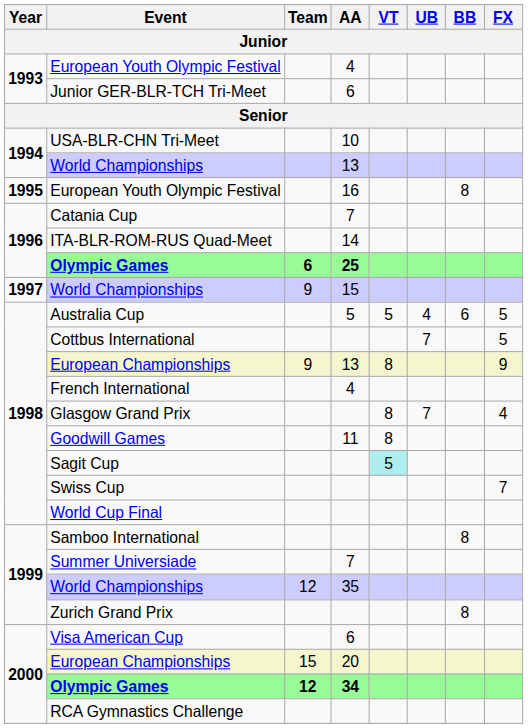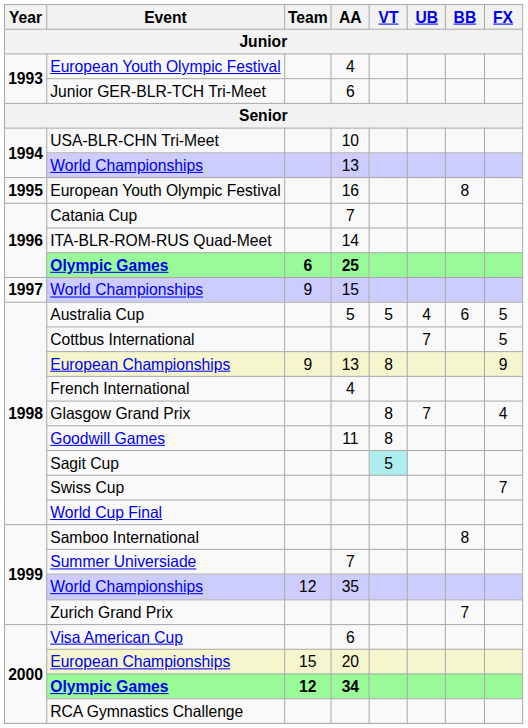Zurich Grand Prix | BB: 8 -> 7
